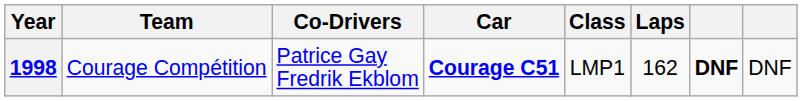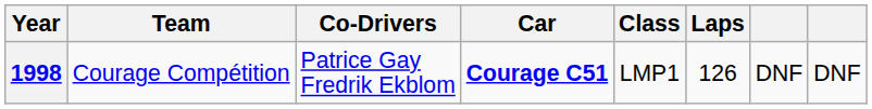1998 | Laps: 162 -> 126
1998 | column 7: bold -> normal
